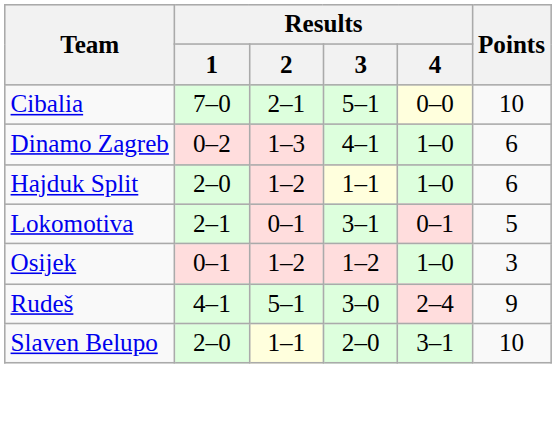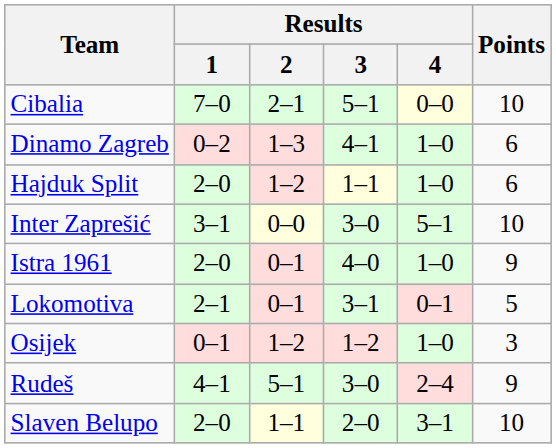+ row: Inter Zaprešić | 3–1 | 0–0 | 3–0 | 5–1 | 10
+ row: Istra 1961 | 2–0 | 0–1 | 4–0 | 1–0 | 9
